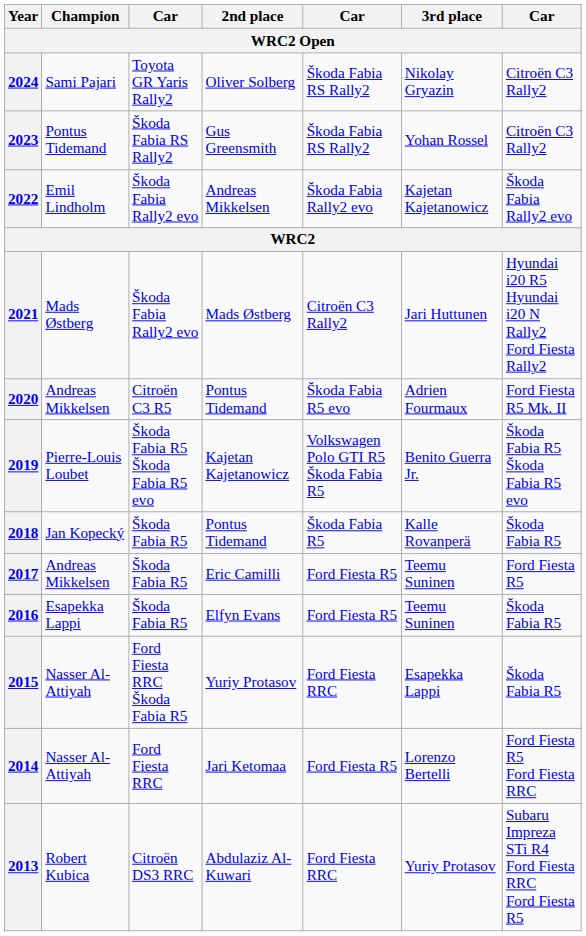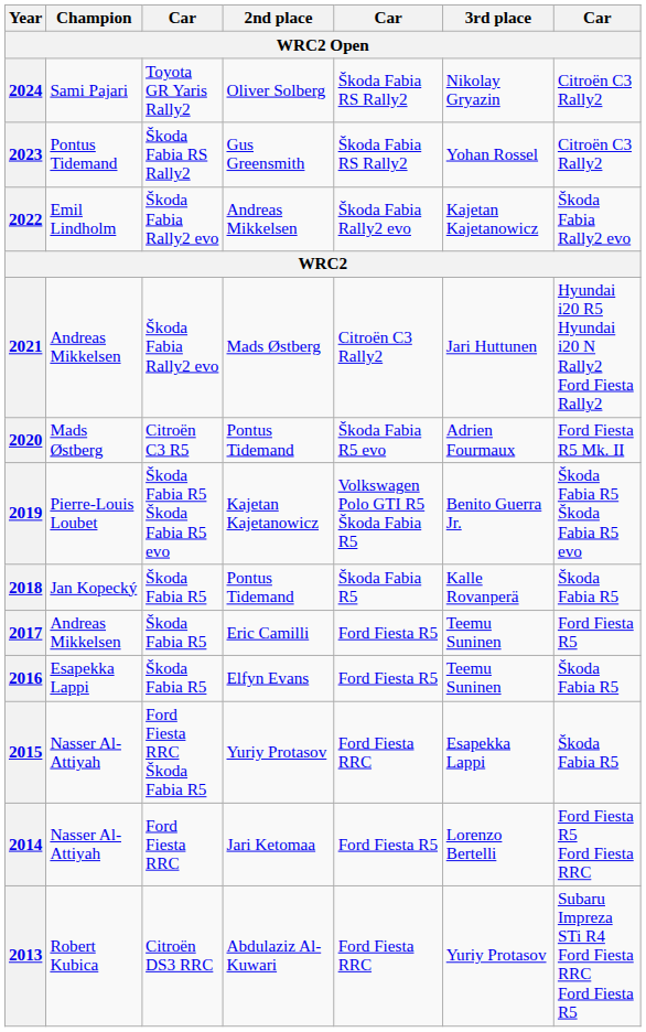2021 | Champion: Mads Østberg -> Andreas Mikkelsen
2020 | Champion: Andreas Mikkelsen -> Mads Østberg
